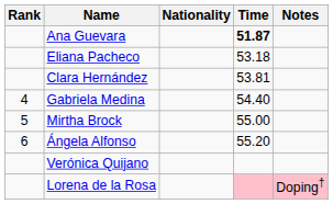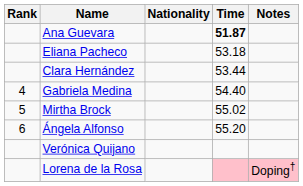Clara Hernández | Time: 53.81 -> 53.44
Mirtha Brock | Time: 55.00 -> 55.02
